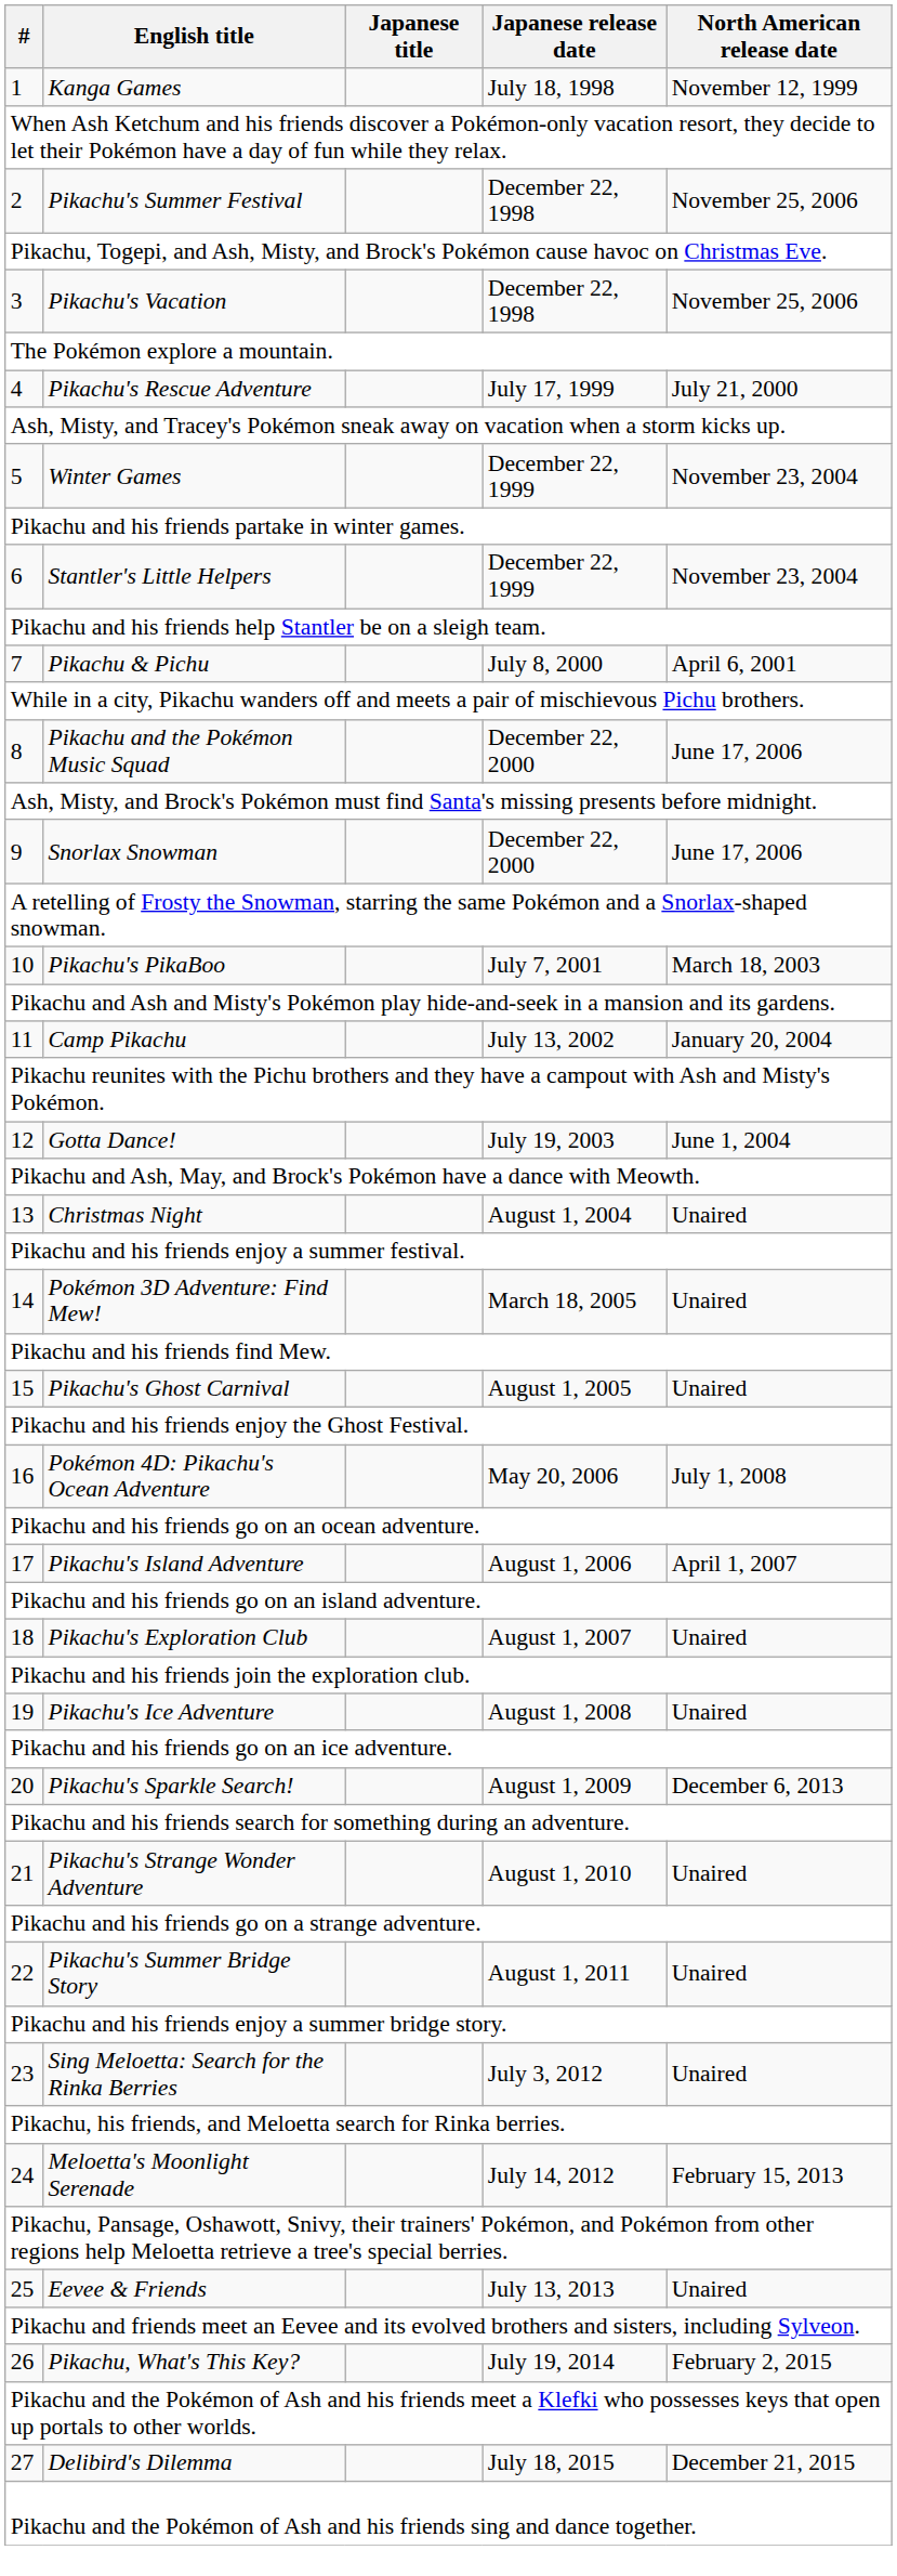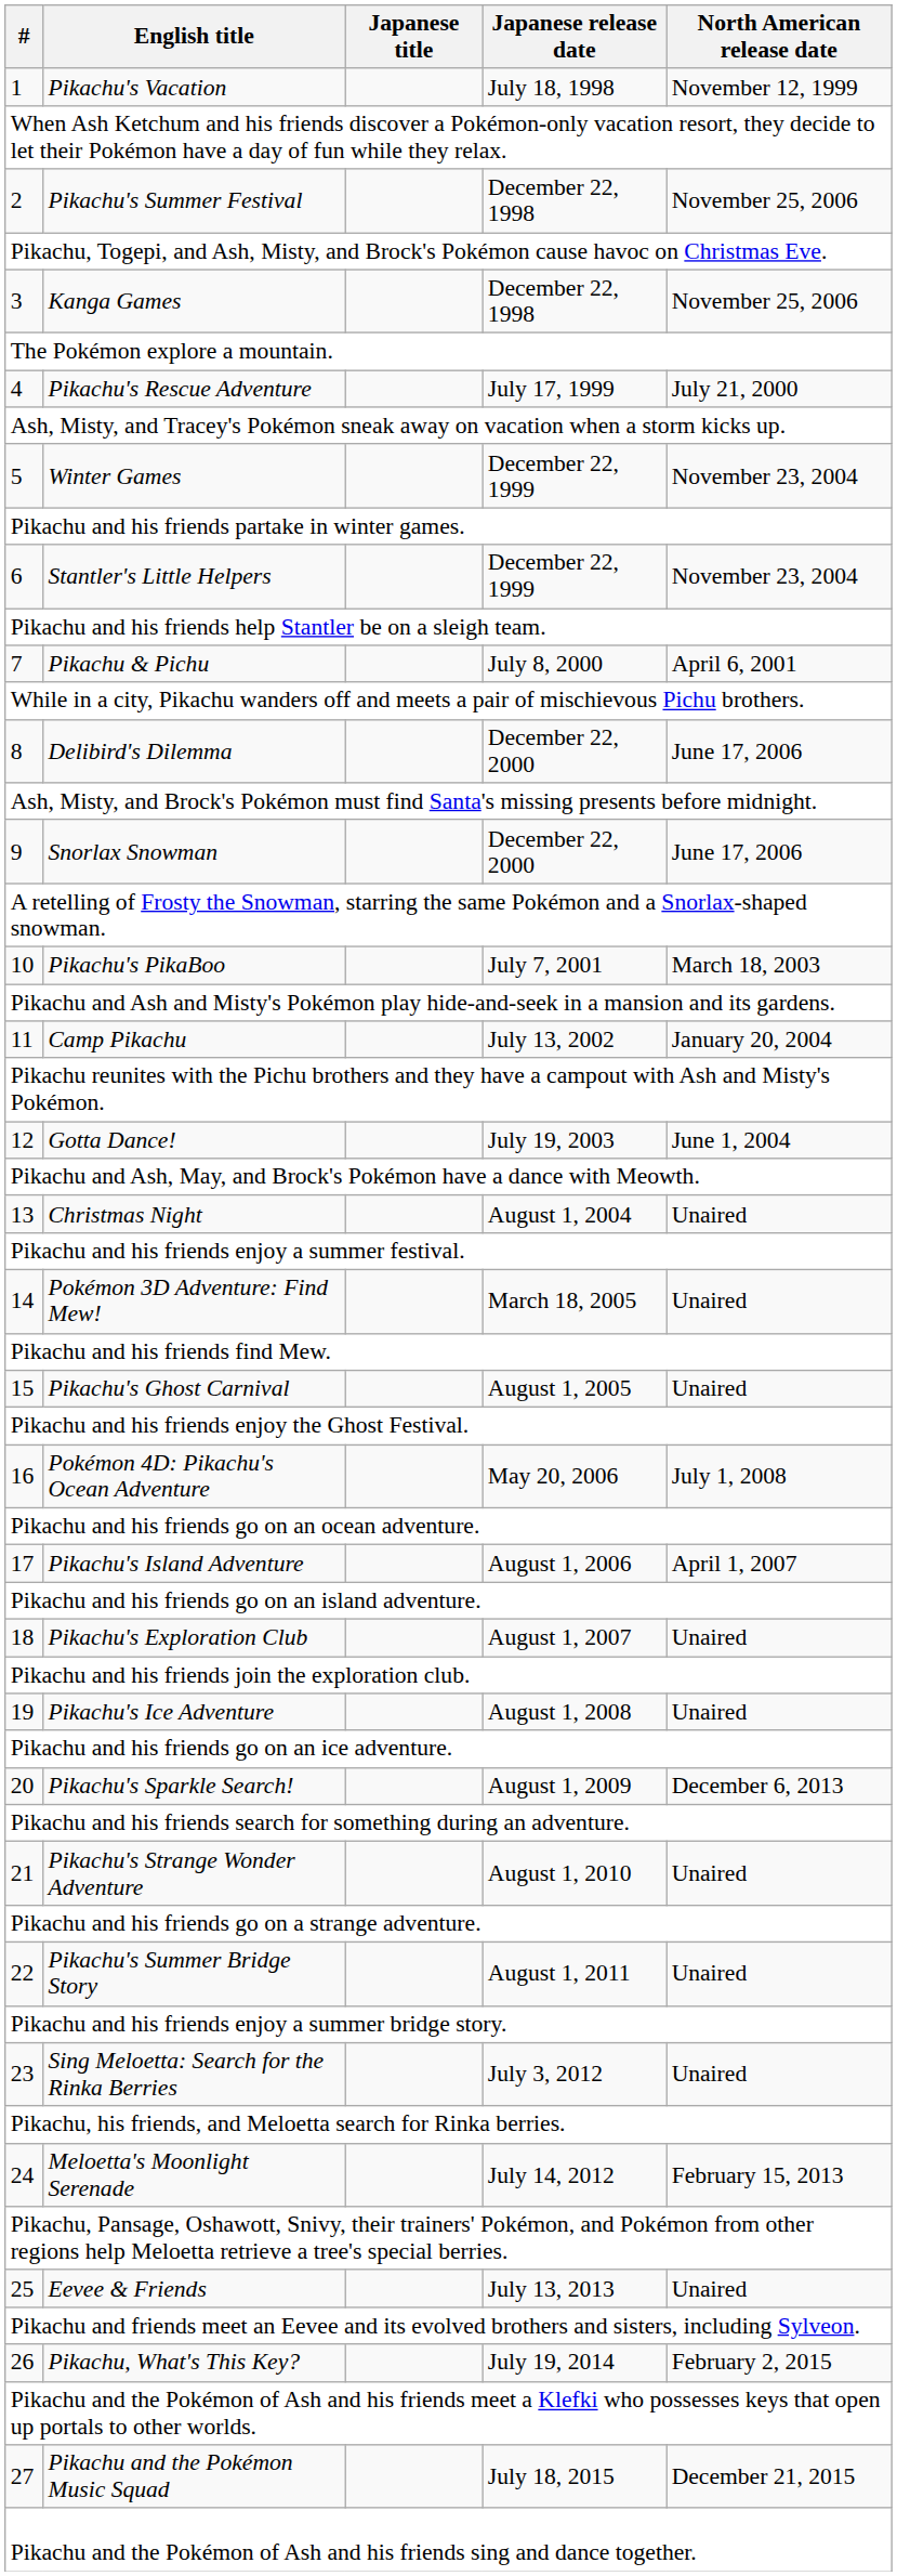1 | English title: Kanga Games -> Pikachu's Vacation
3 | English title: Pikachu's Vacation -> Kanga Games
8 | English title: Pikachu and the Pokémon Music Squad -> Delibird's Dilemma
27 | English title: Delibird's Dilemma -> Pikachu and the Pokémon Music Squad
